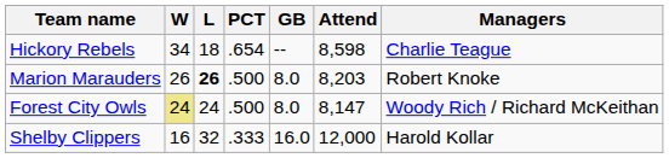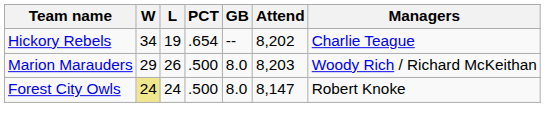Hickory Rebels | L: 18 -> 19
Hickory Rebels | Attend: 8,598 -> 8,202
Marion Marauders | W: 26 -> 29
Marion Marauders | L: bold -> normal
Marion Marauders | Managers: Robert Knoke -> Woody Rich / Richard McKeithan
Forest City Owls | Managers: Woody Rich / Richard McKeithan -> Robert Knoke
- row: Shelby Clippers | 16 | 32 | .333 | 16.0 | 12,000 | Harold Kollar
